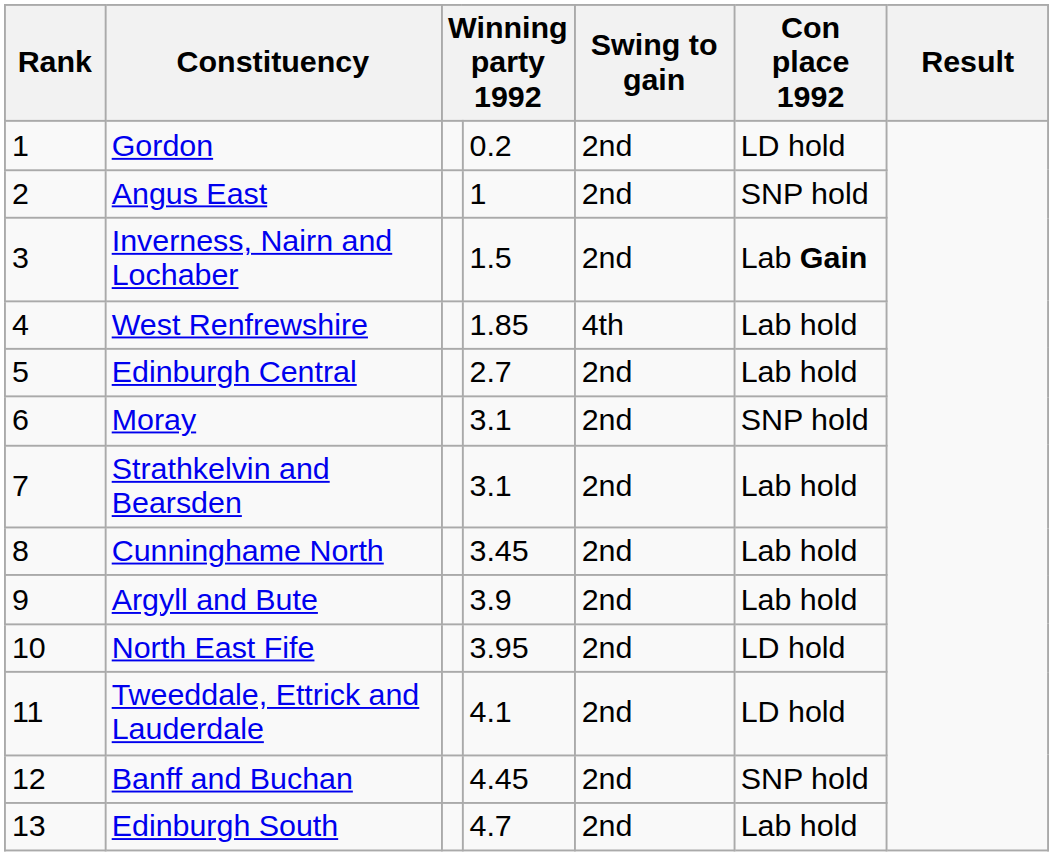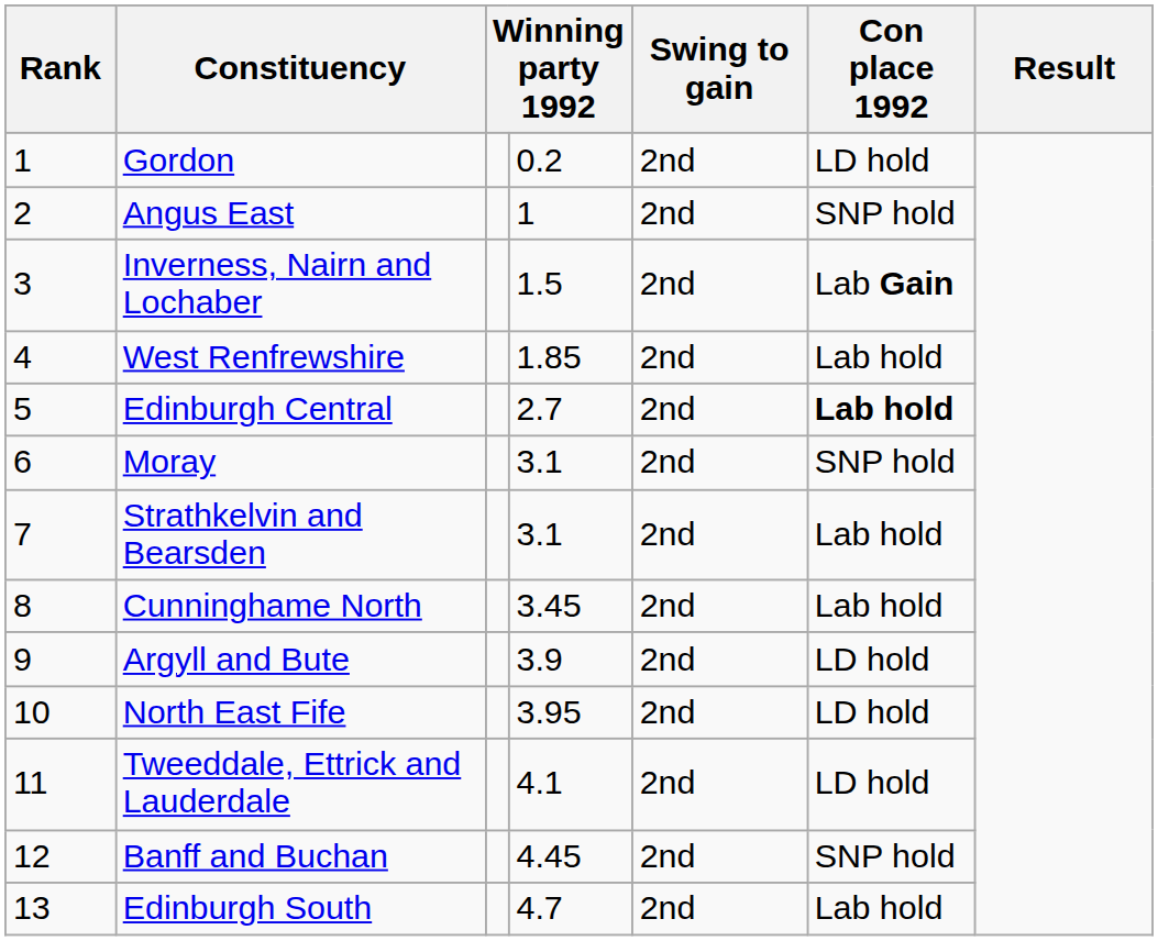West Renfrewshire | Swing to gain: 4th -> 2nd
Edinburgh Central | Con place 1992: normal -> bold
Argyll and Bute | Con place 1992: Lab hold -> LD hold
